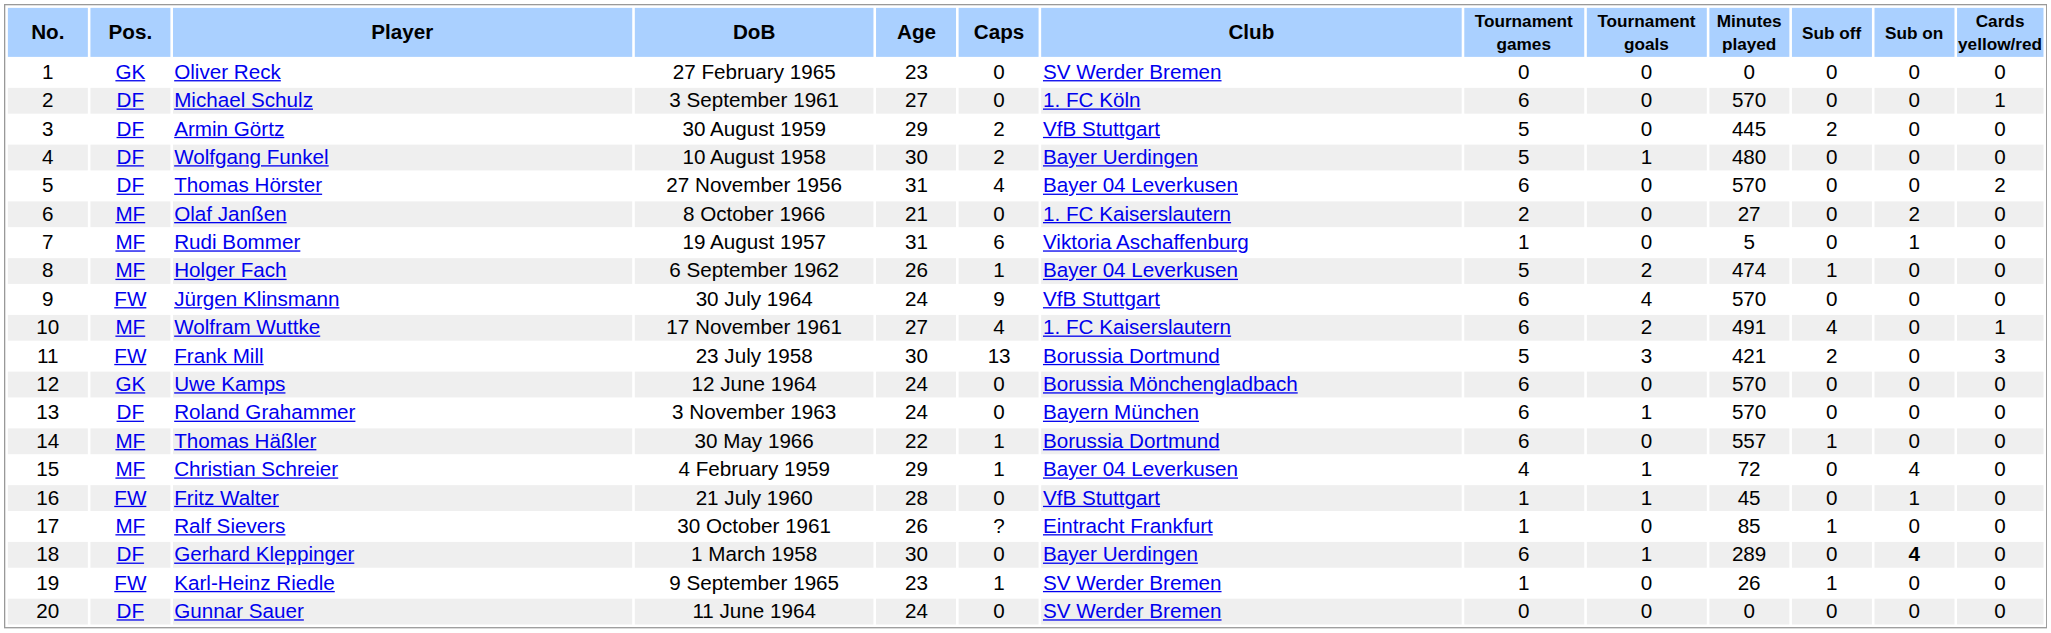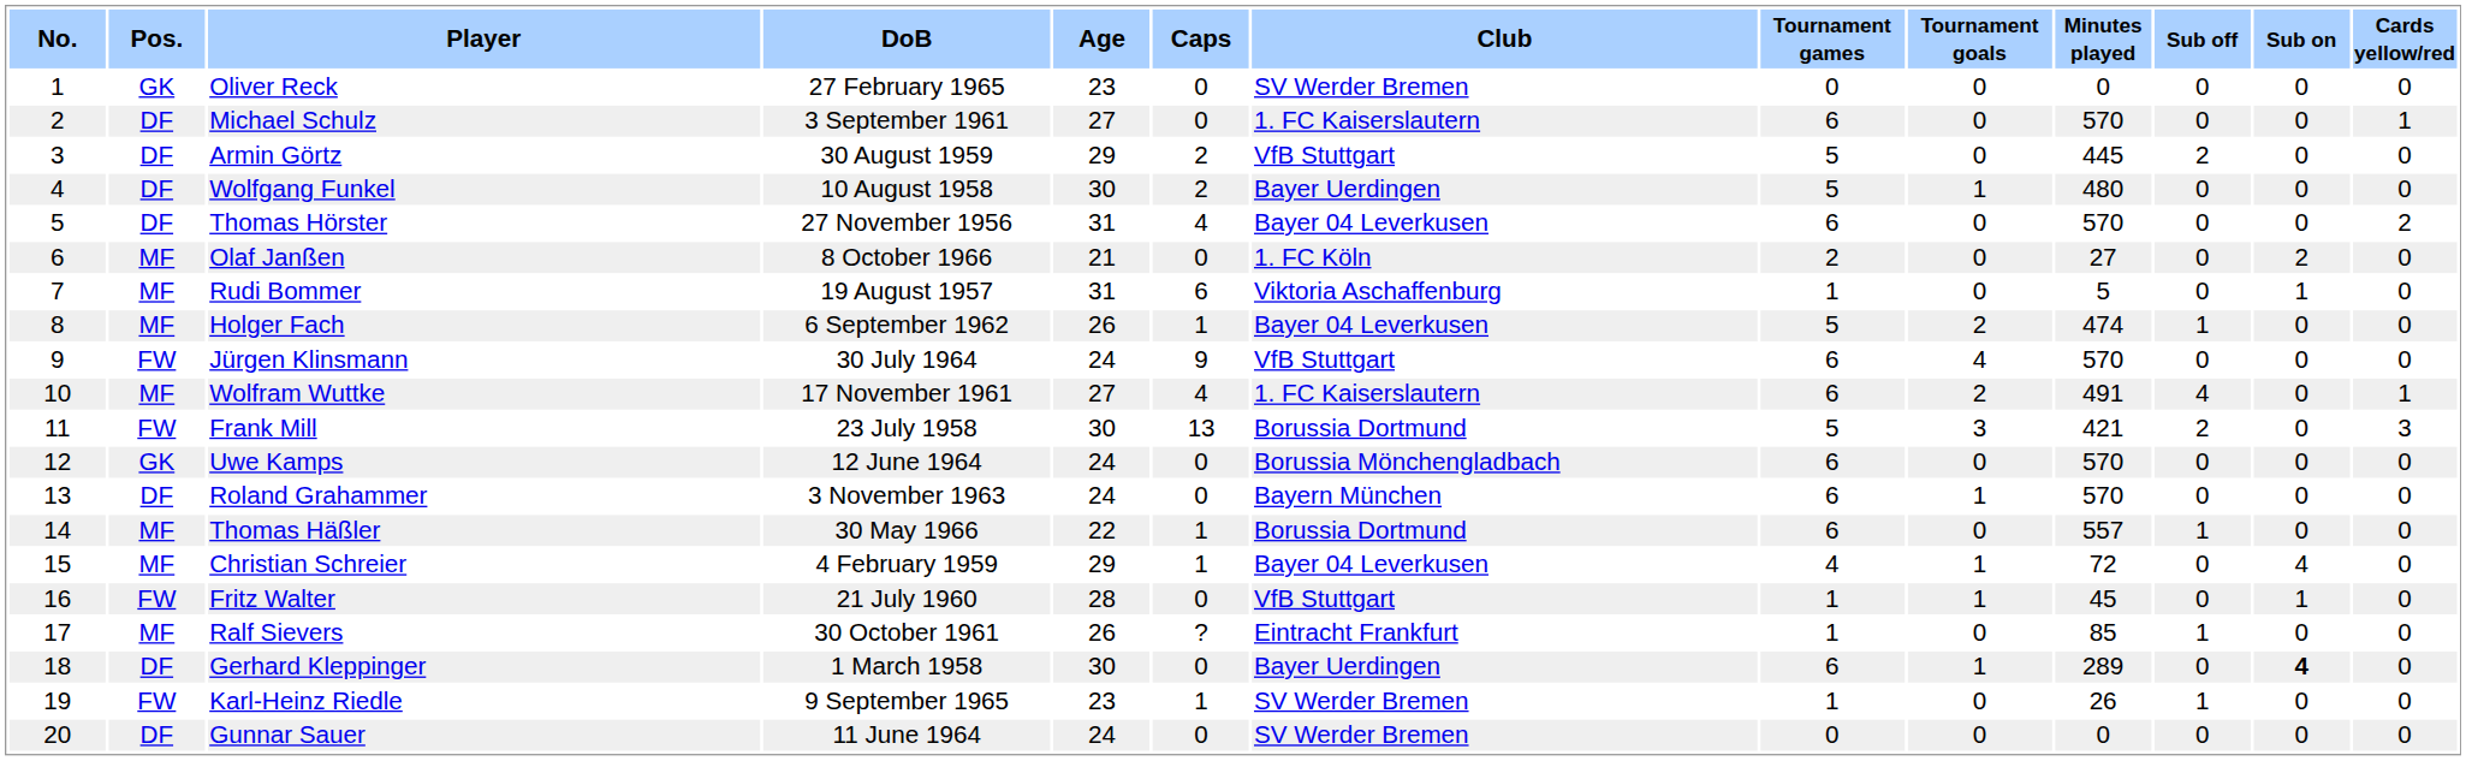Michael Schulz | Club: 1. FC Köln -> 1. FC Kaiserslautern
Olaf Janßen | Club: 1. FC Kaiserslautern -> 1. FC Köln
